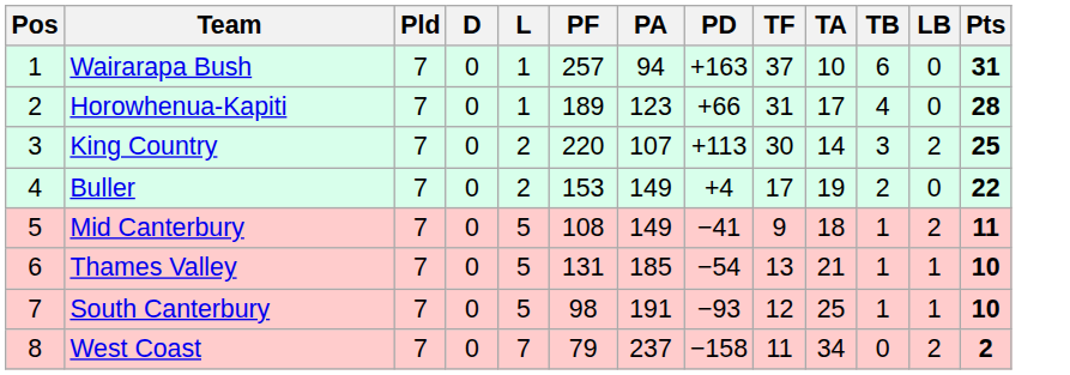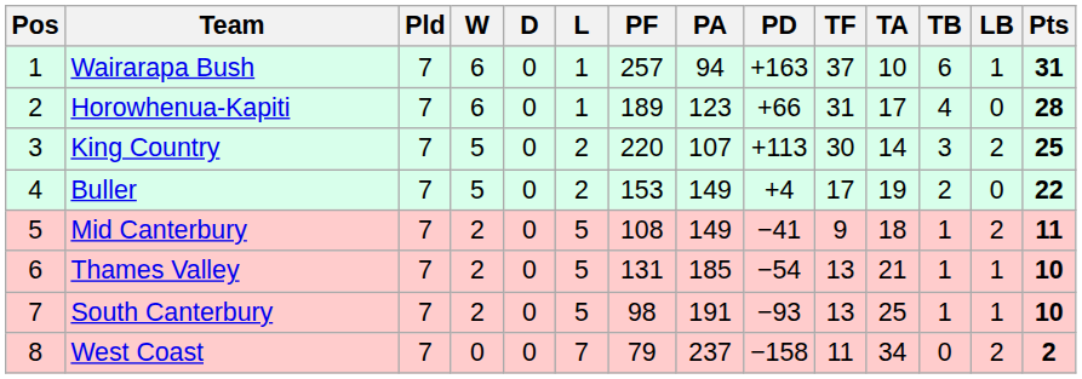+ column: W | 6 | 6 | 5 | 5 | 2 | 2 | 2 | 0
Wairarapa Bush | LB: 0 -> 1
South Canterbury | TF: 12 -> 13
